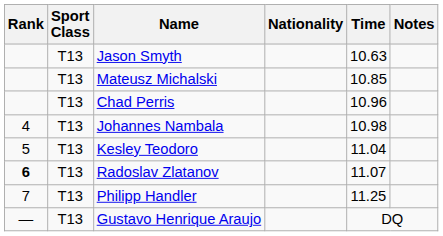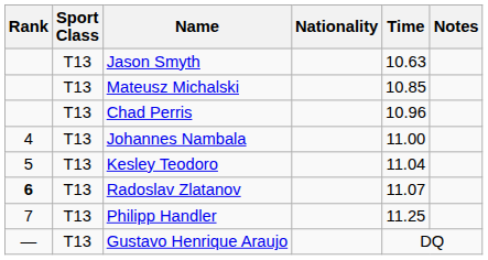Johannes Nambala | Time: 10.98 -> 11.00
